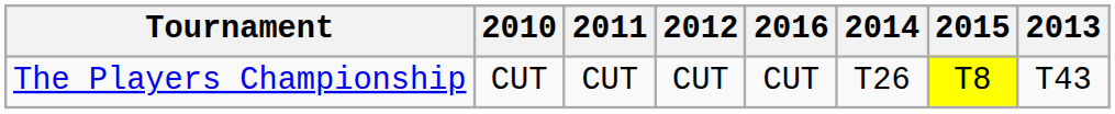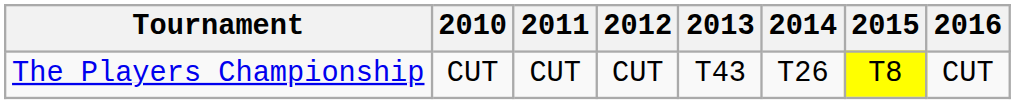columns swapped: 2013 <-> 2016
